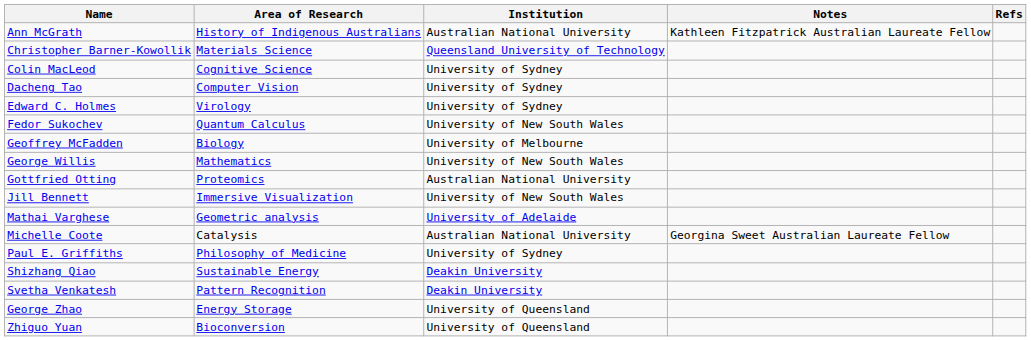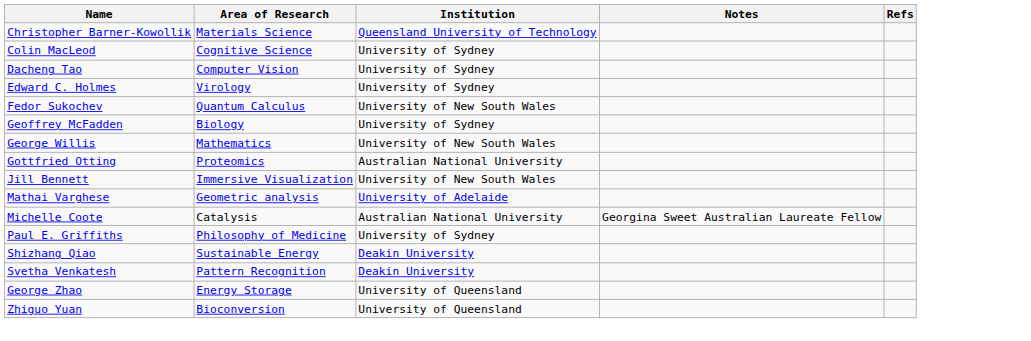- row: Ann McGrath | History of Indigenous Australians | Australian National University | Kathleen Fitzpatrick Australian Laureate Fellow
Geoffrey McFadden | Institution: University of Melbourne -> University of Sydney
